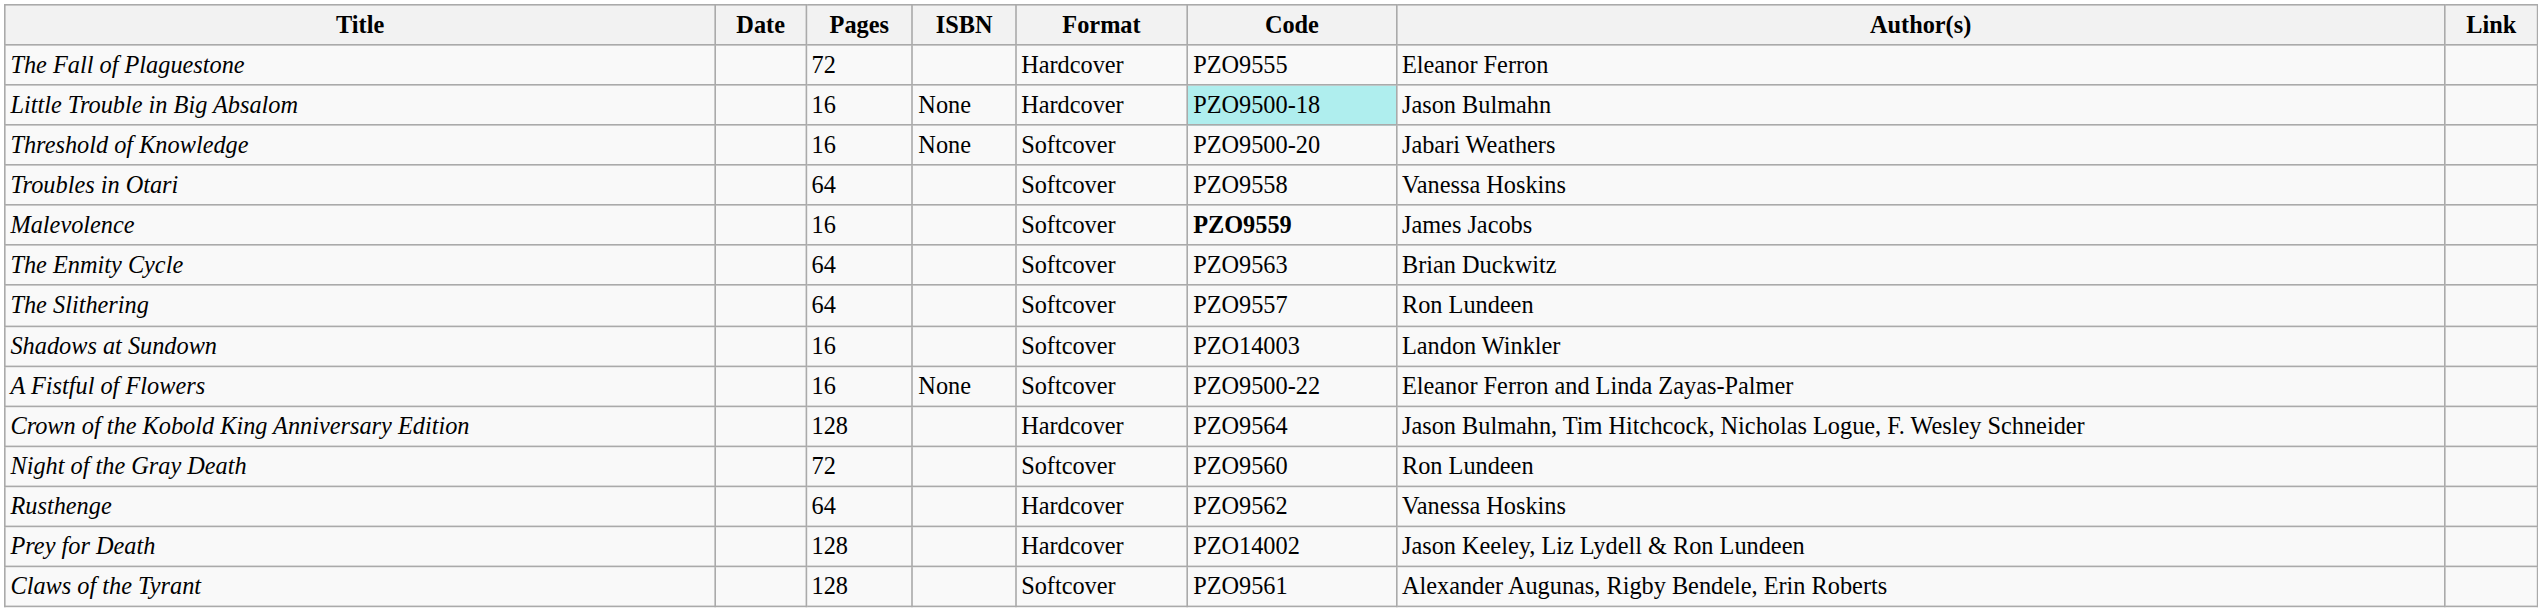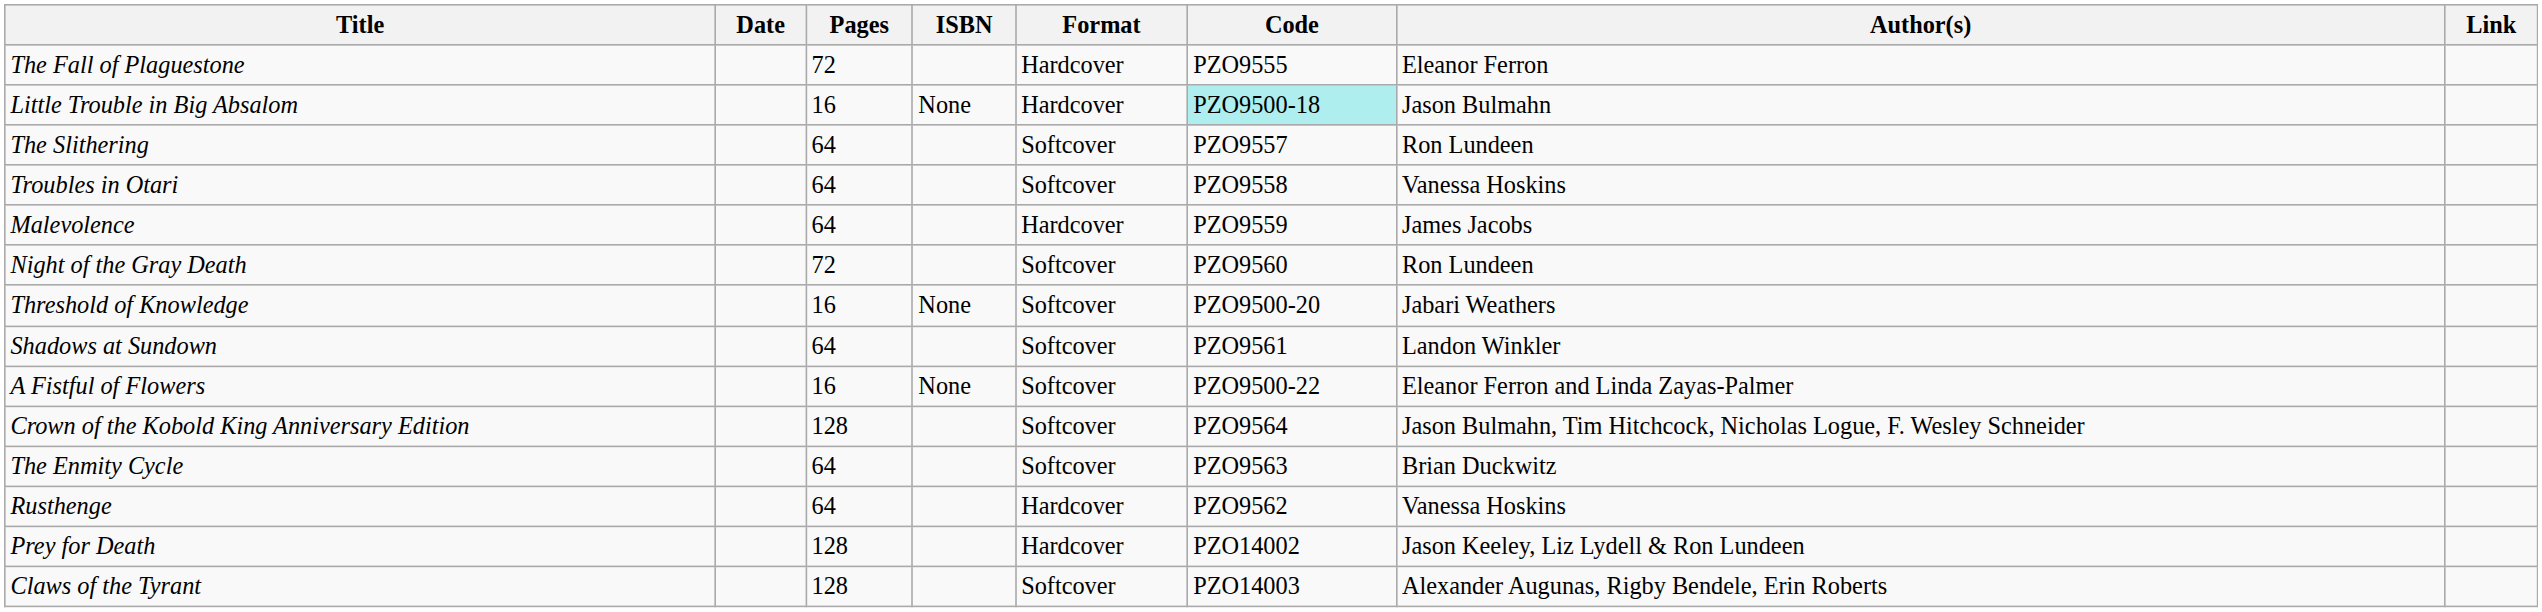rows swapped: The Slithering <-> Threshold of Knowledge
Malevolence | Pages: 16 -> 64
Malevolence | Format: Softcover -> Hardcover
Malevolence | Code: bold -> normal
rows swapped: Night of the Gray Death <-> The Enmity Cycle
Shadows at Sundown | Pages: 16 -> 64
Shadows at Sundown | Code: PZO14003 -> PZO9561
Crown of the Kobold King Anniversary Edition | Format: Hardcover -> Softcover
Claws of the Tyrant | Code: PZO9561 -> PZO14003
